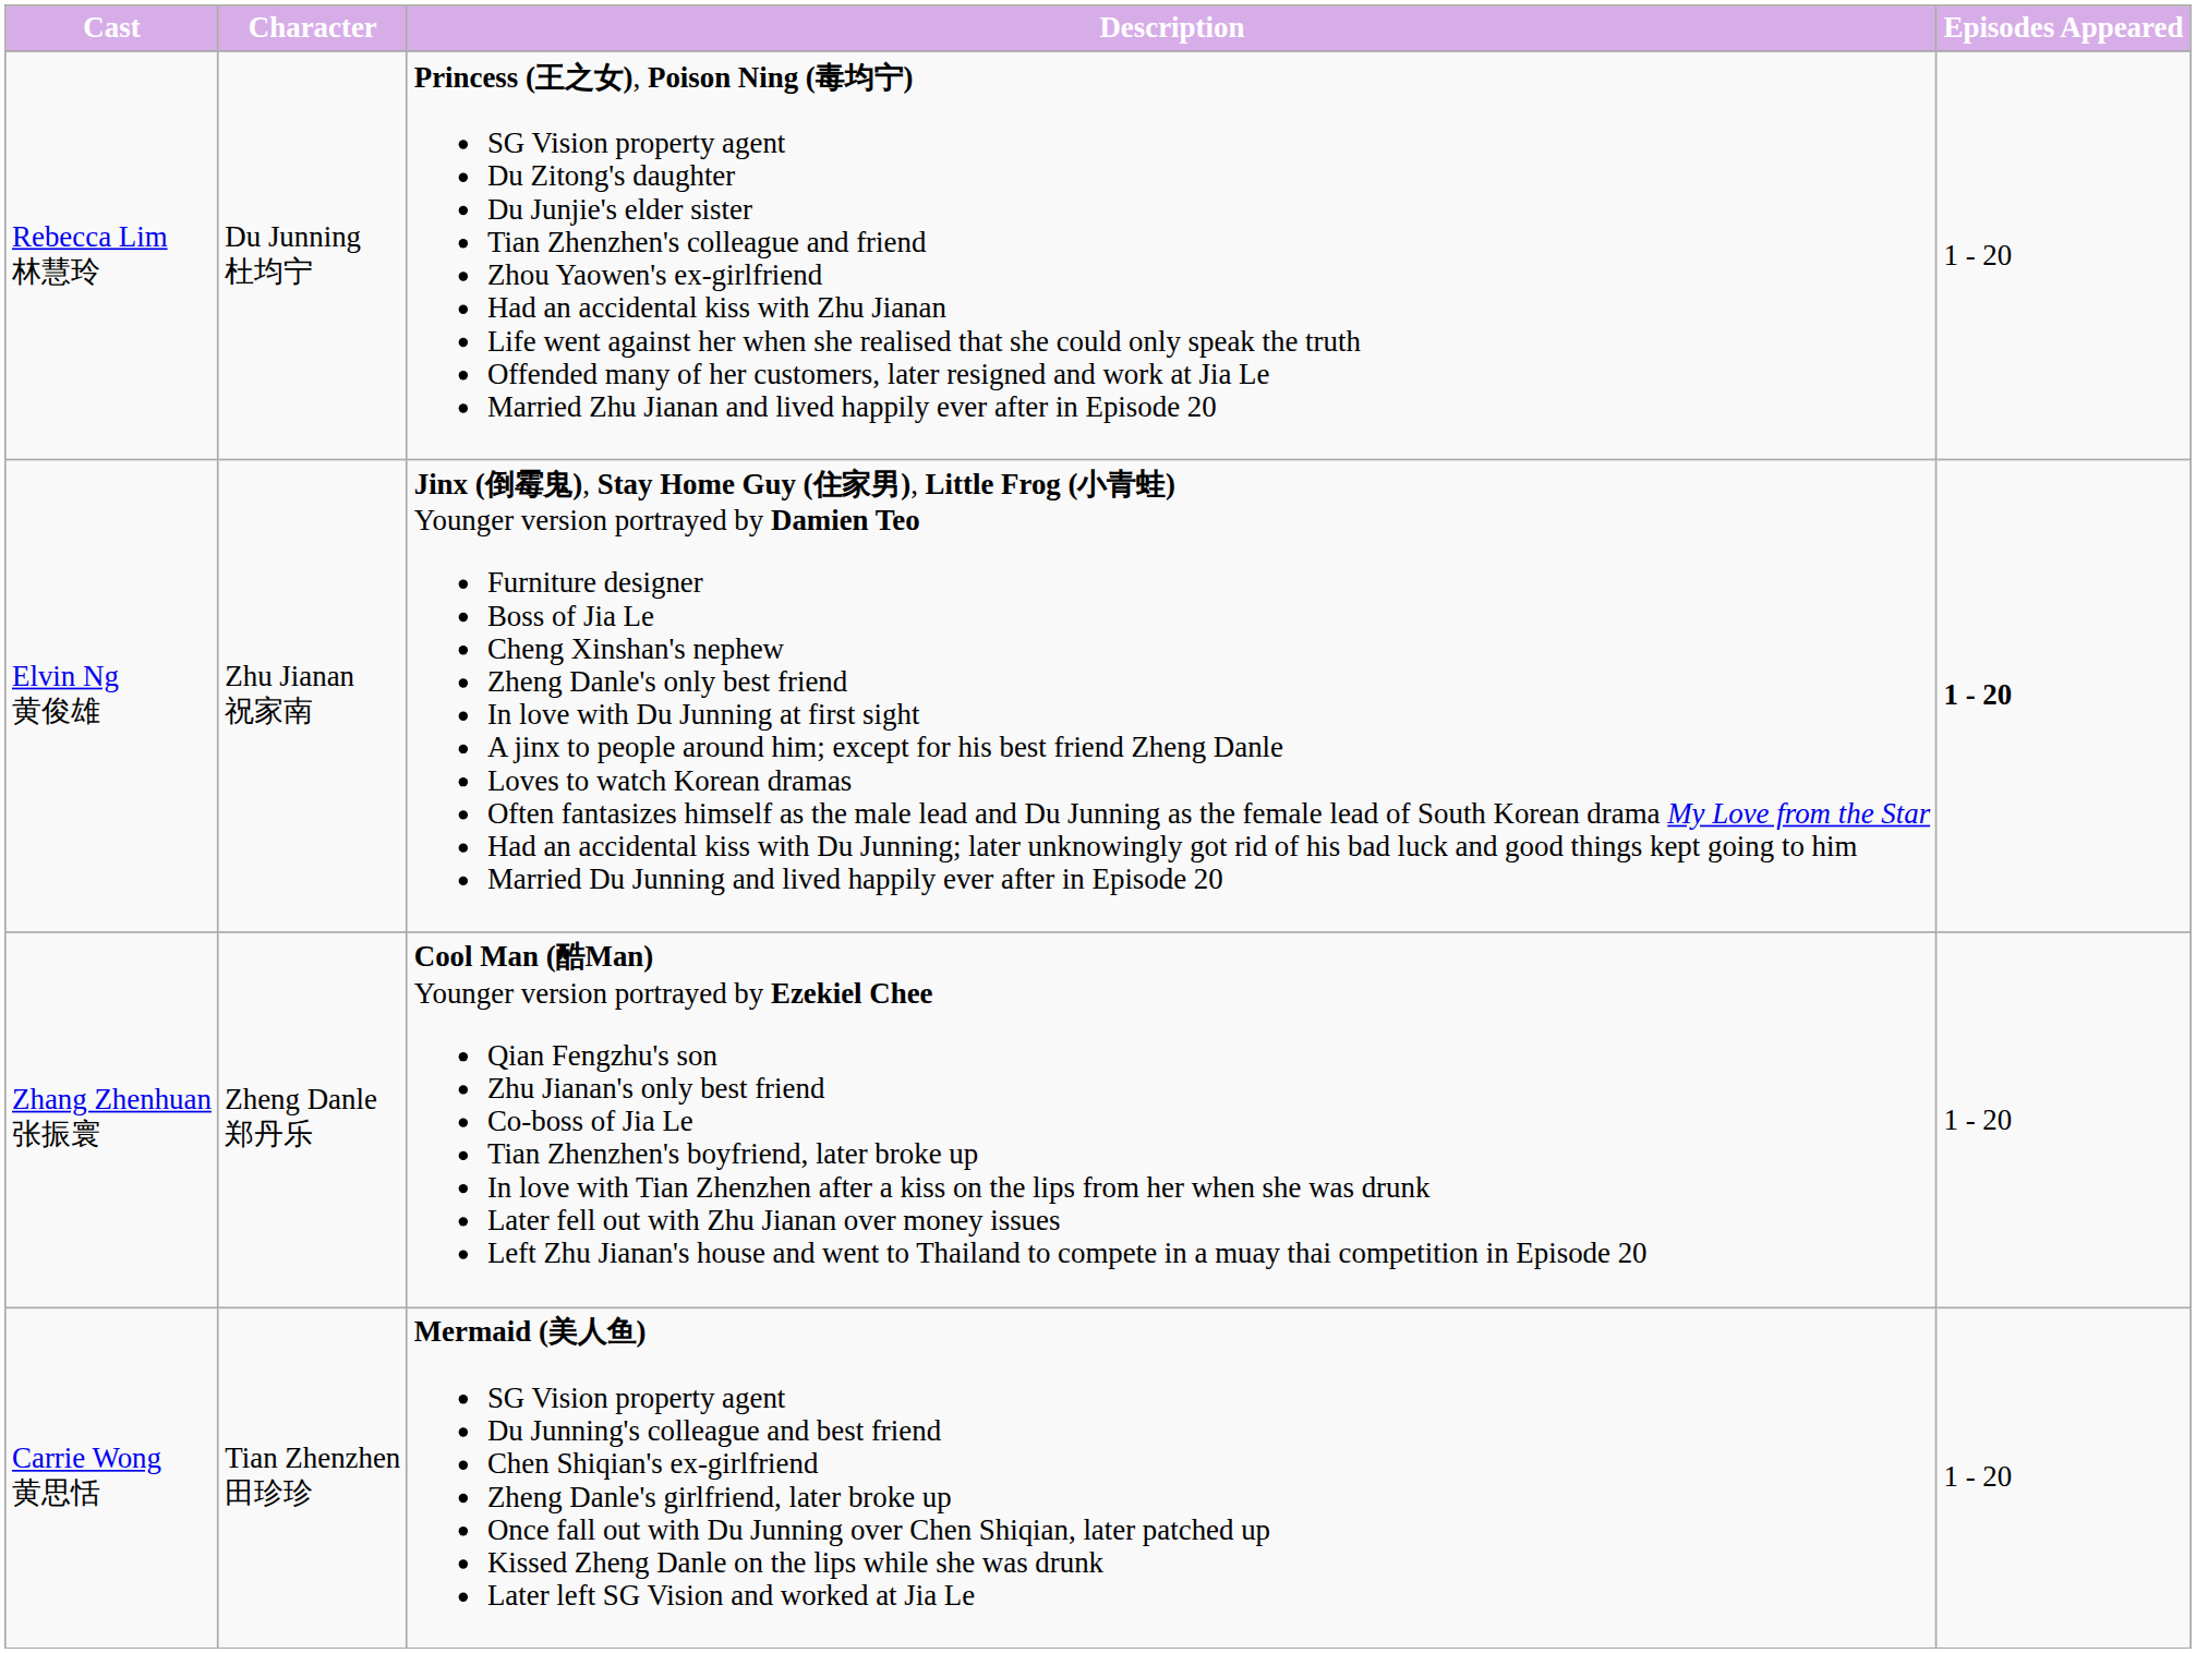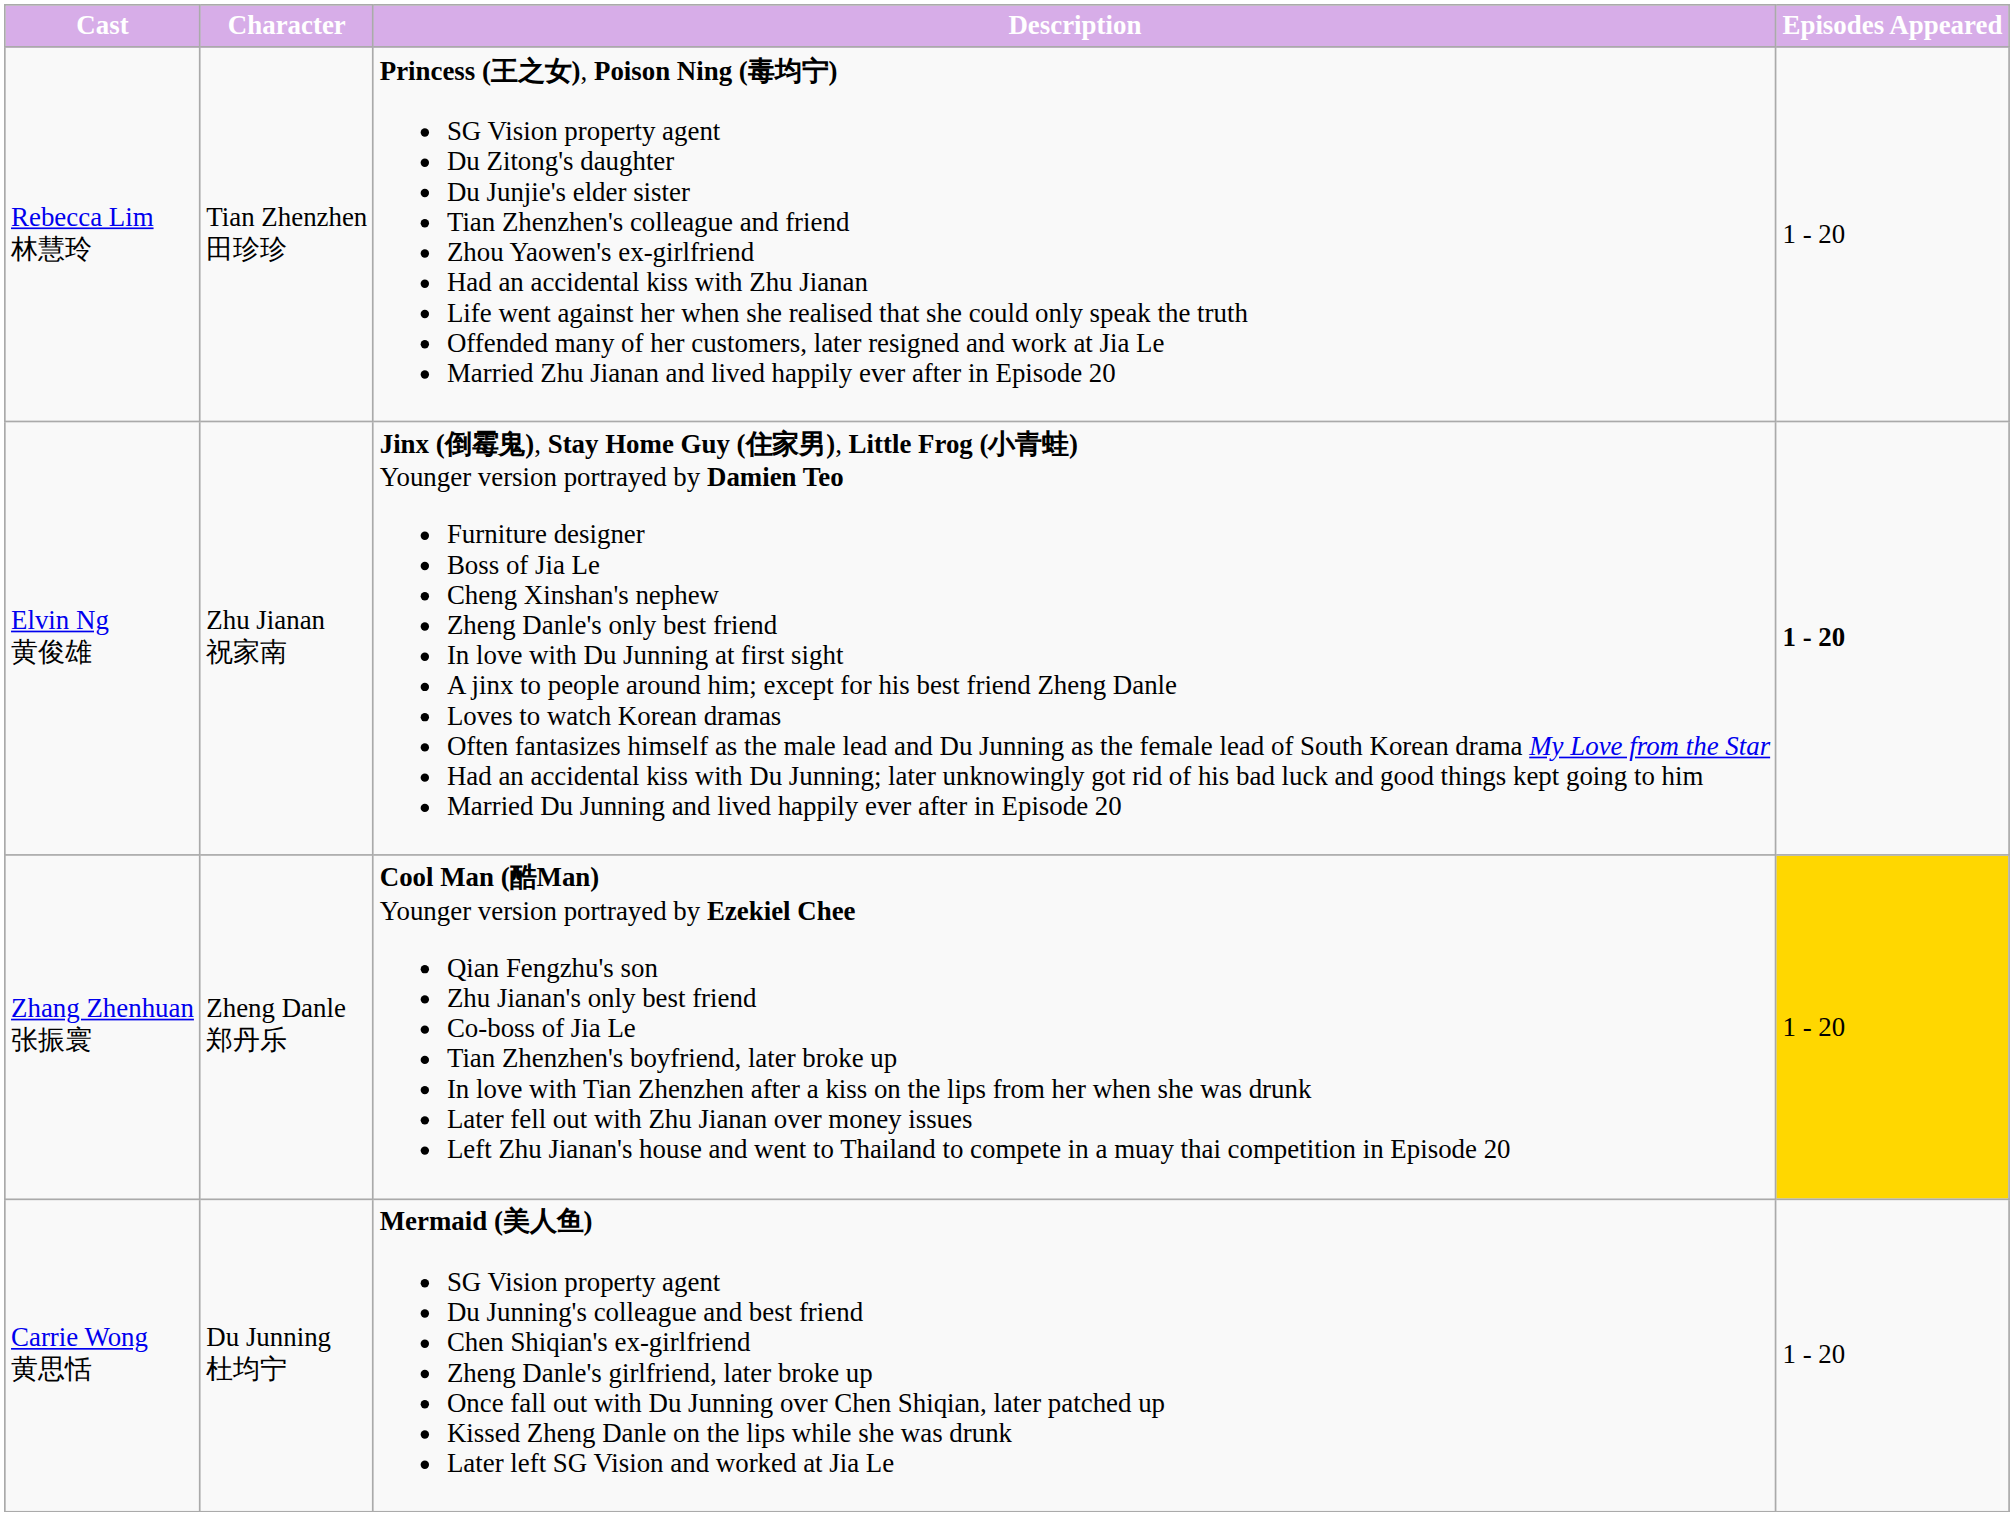Rebecca Lim 林慧玲 | Character: Du Junning 杜均宁 -> Tian Zhenzhen 田珍珍
Zhang Zhenhuan 张振寰 | Episodes Appeared: no background -> gold background
Carrie Wong 黄思恬 | Character: Tian Zhenzhen 田珍珍 -> Du Junning 杜均宁
